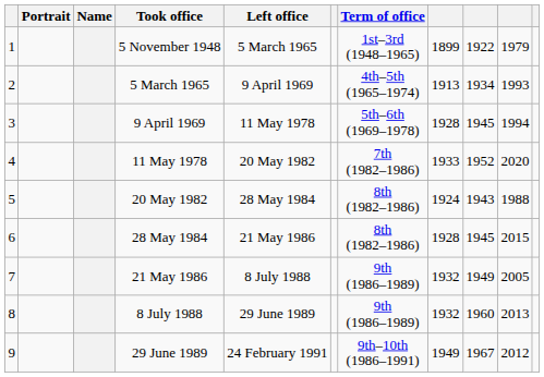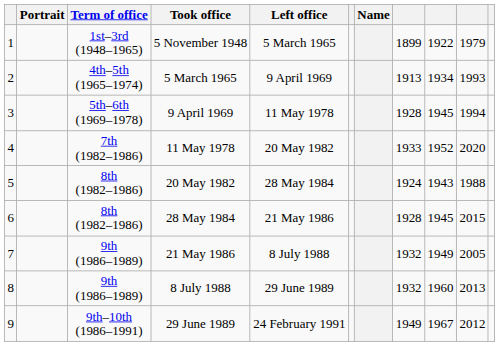columns swapped: Name <-> Term of office
